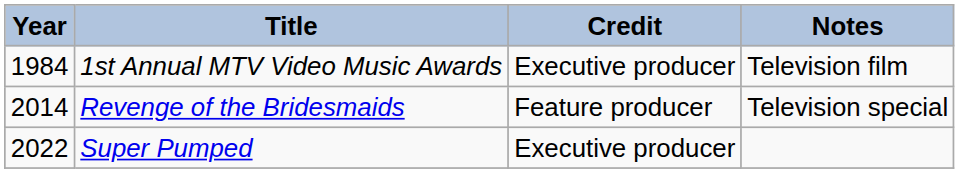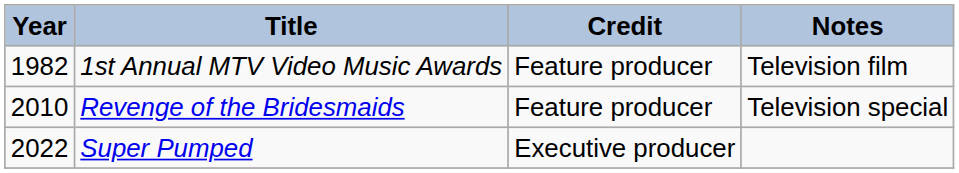1st Annual MTV Video Music Awards | Year: 1984 -> 1982
1st Annual MTV Video Music Awards | Credit: Executive producer -> Feature producer
Revenge of the Bridesmaids | Year: 2014 -> 2010
